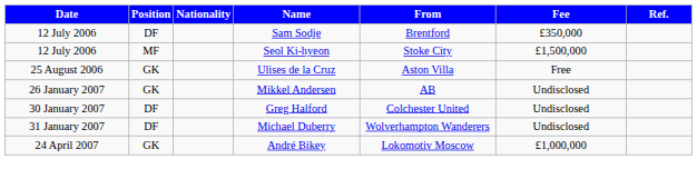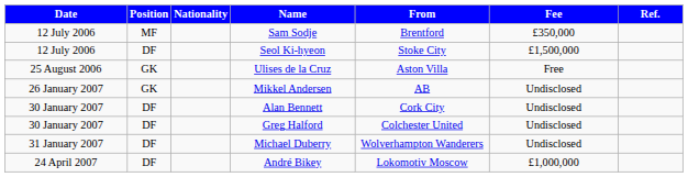Sam Sodje | Position: DF -> MF
Seol Ki-hyeon | Position: MF -> DF
+ row: 30 January 2007 | DF | Alan Bennett | Cork City | Undisclosed
André Bikey | Position: GK -> DF
